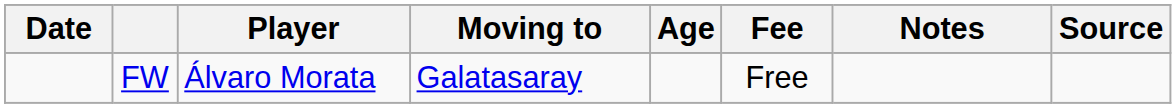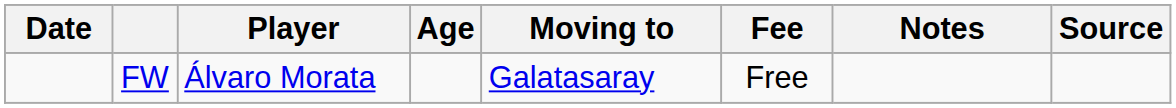columns swapped: Age <-> Moving to
